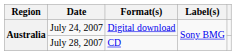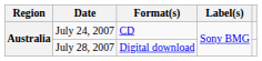July 24, 2007 | Format(s): Digital download -> CD
July 28, 2007 | Format(s): CD -> Digital download
